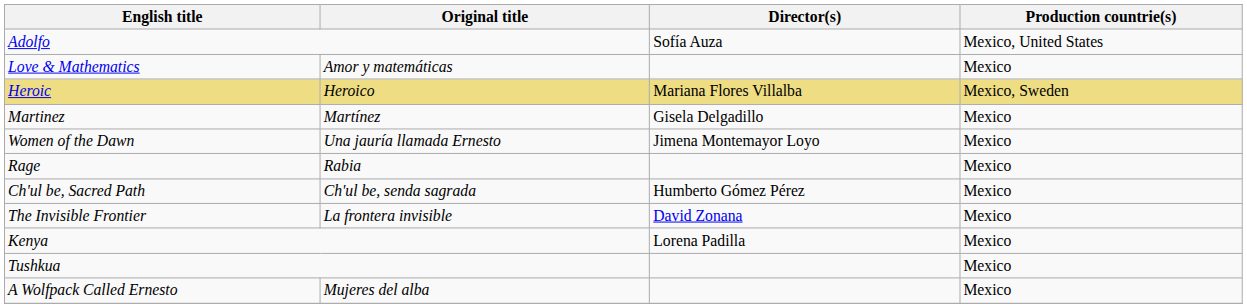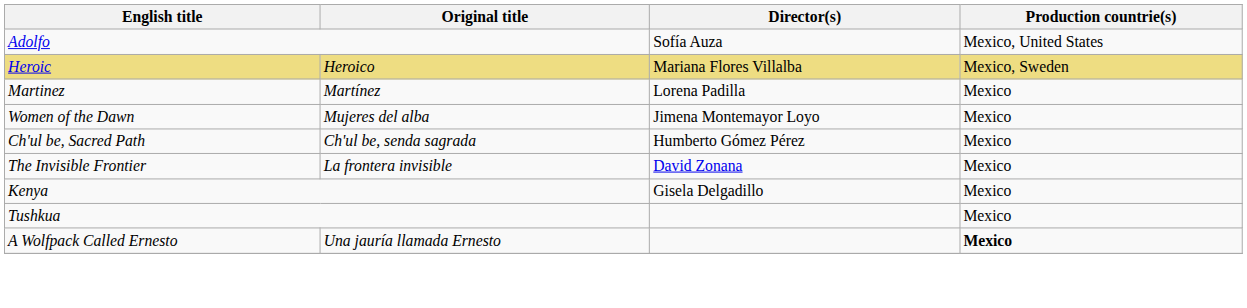- row: Love & Mathematics | Amor y matemáticas | Mexico
Martinez | Director(s): Gisela Delgadillo -> Lorena Padilla
Women of the Dawn | Original title: Una jauría llamada Ernesto -> Mujeres del alba
- row: Rage | Rabia | Mexico
Kenya | Director(s): Lorena Padilla -> Gisela Delgadillo
A Wolfpack Called Ernesto | Original title: Mujeres del alba -> Una jauría llamada Ernesto
A Wolfpack Called Ernesto | Production countrie(s): normal -> bold
